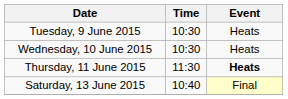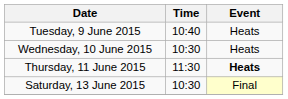Tuesday, 9 June 2015 | Time: 10:30 -> 10:40
Saturday, 13 June 2015 | Time: 10:40 -> 10:30
